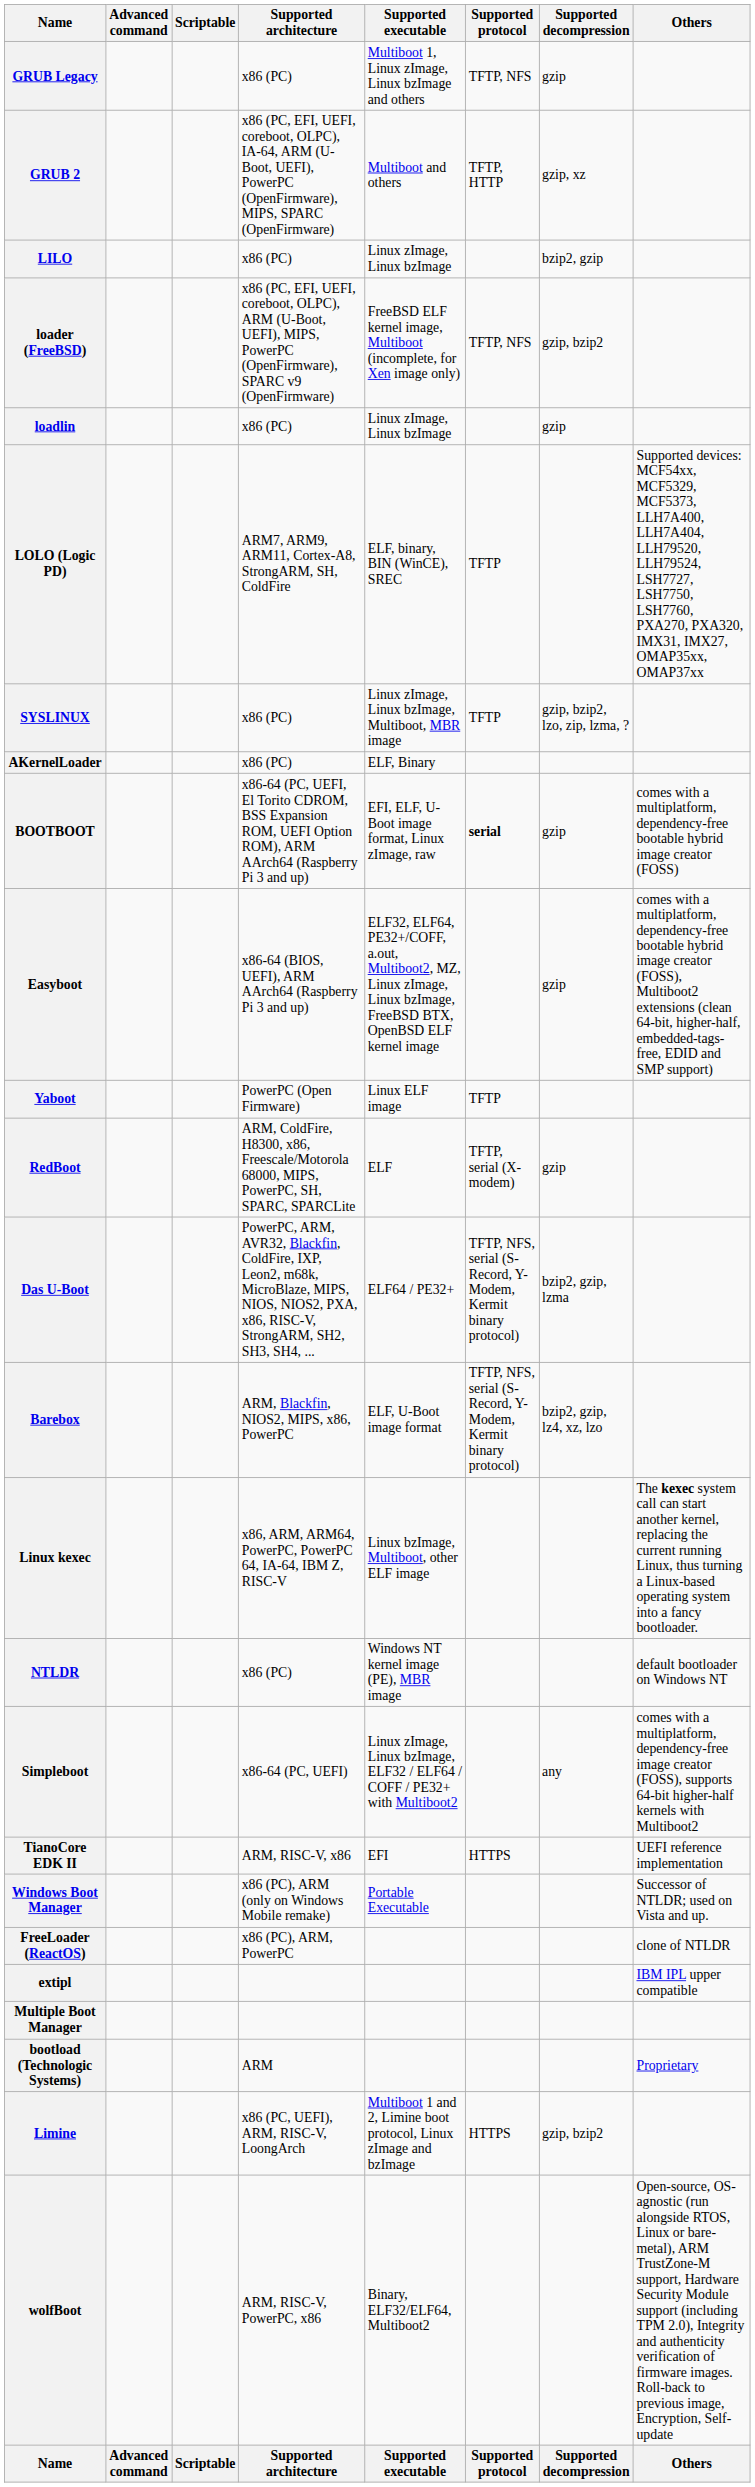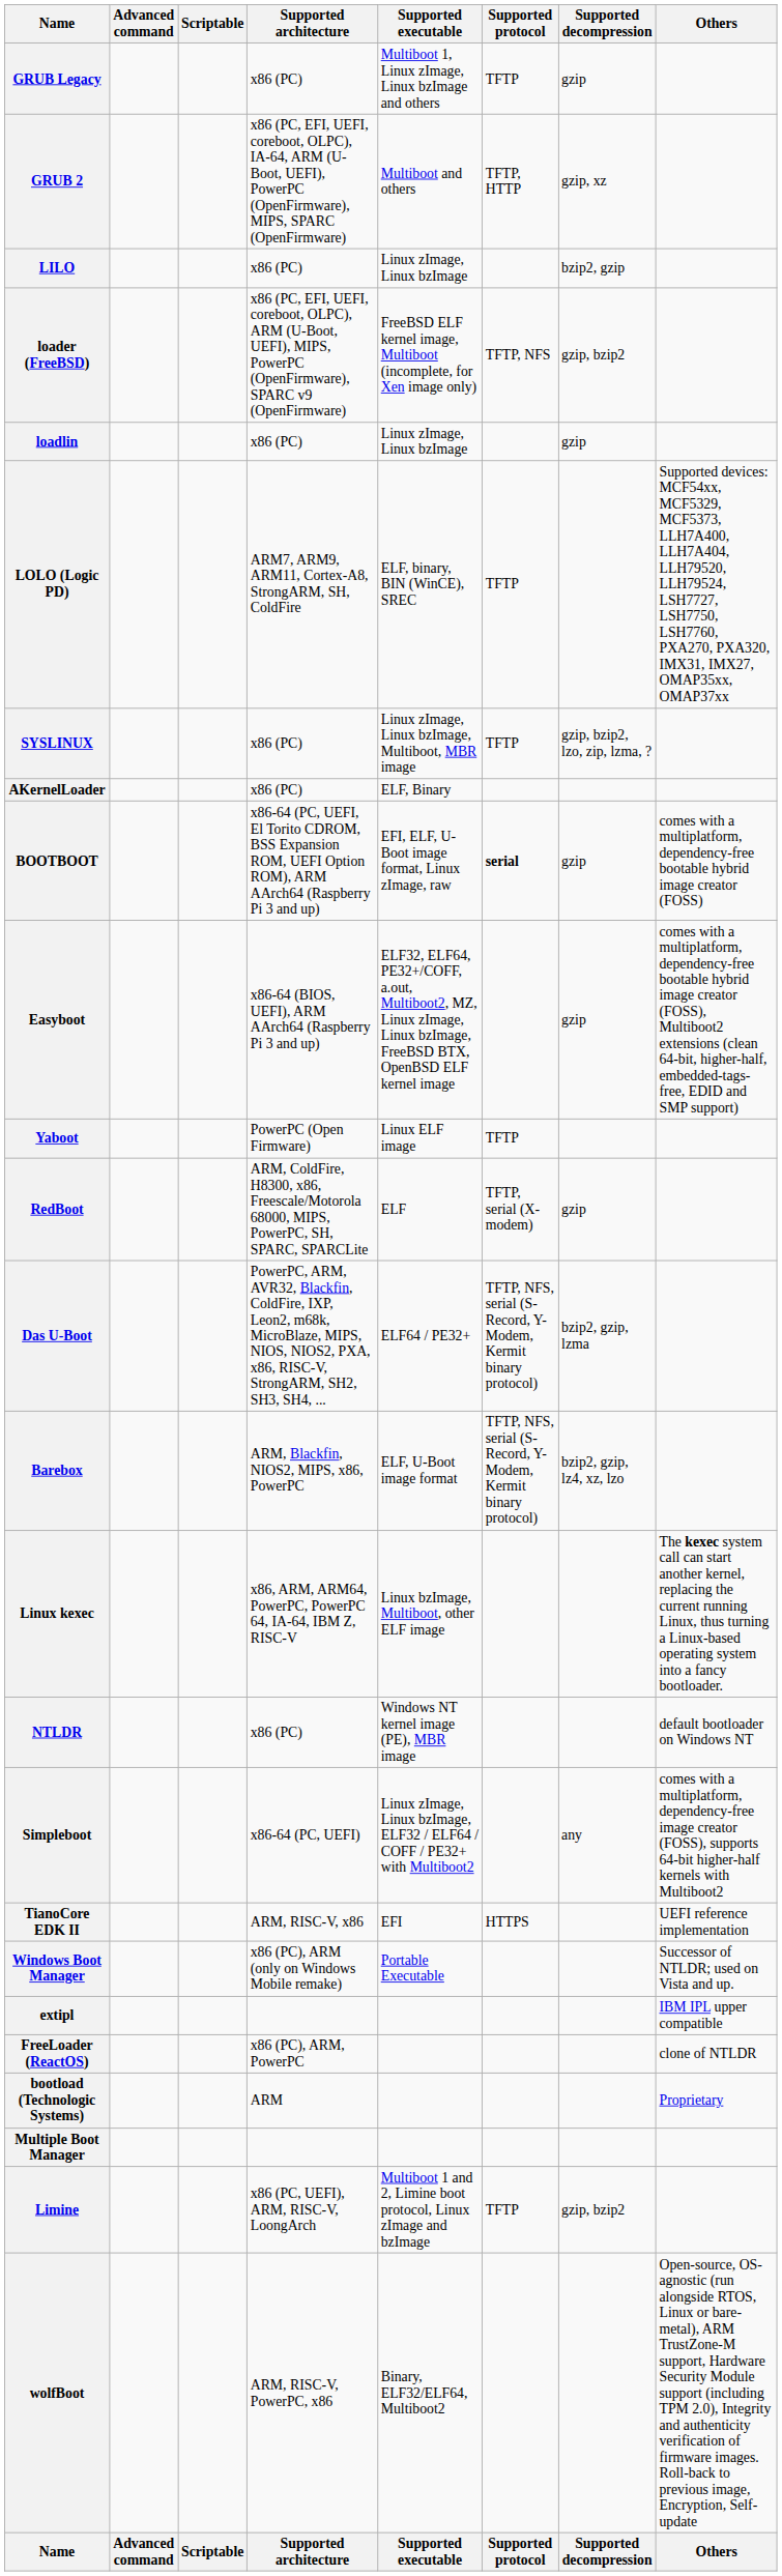GRUB Legacy | Supported protocol: TFTP, NFS -> TFTP
rows swapped: FreeLoader (ReactOS) <-> extipl
rows swapped: Multiple Boot Manager <-> bootload (Technologic Systems)
Limine | Supported protocol: HTTPS -> TFTP
